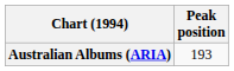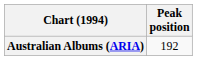Australian Albums (ARIA) | Peak position: 193 -> 192
